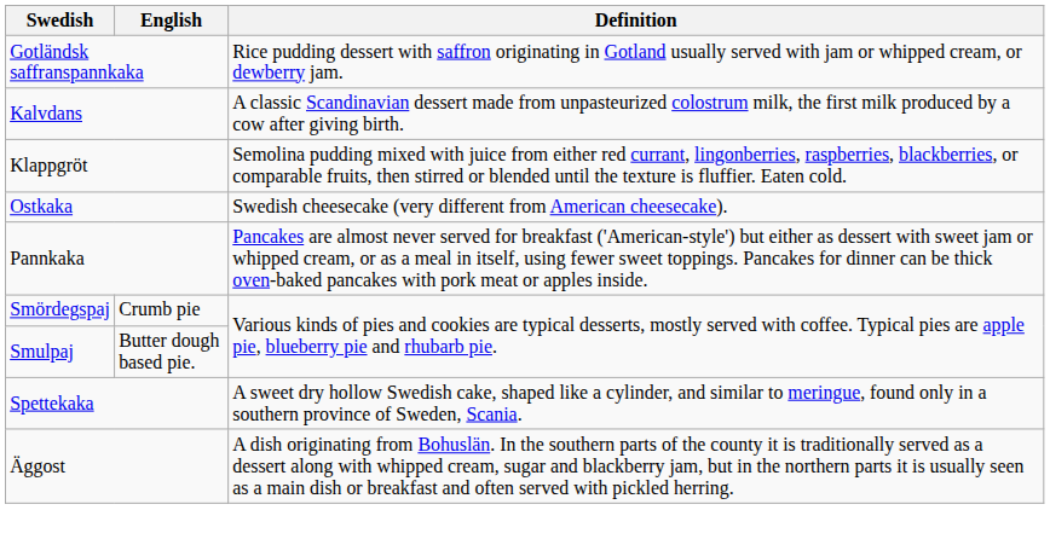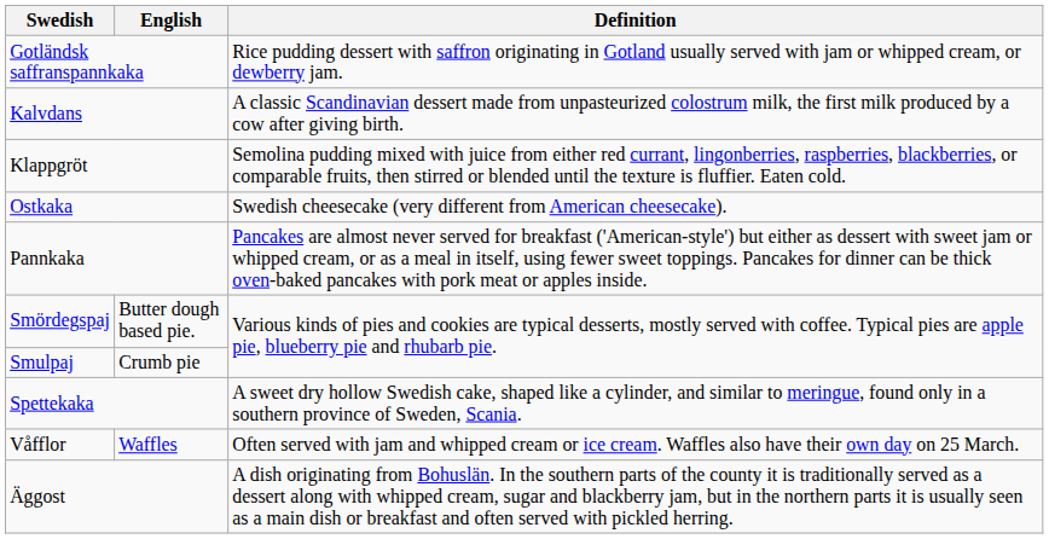Smördegspaj | English: Crumb pie -> Butter dough based pie.
Smulpaj | English: Butter dough based pie. -> Crumb pie
+ row: Våfflor | Waffles | Often served with jam and whipped cream or ice cream. Waffles also have their own day on 25 March.
